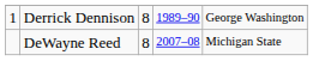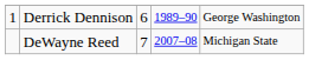Derrick Dennison | column 3: 8 -> 6
DeWayne Reed | column 3: 8 -> 7
